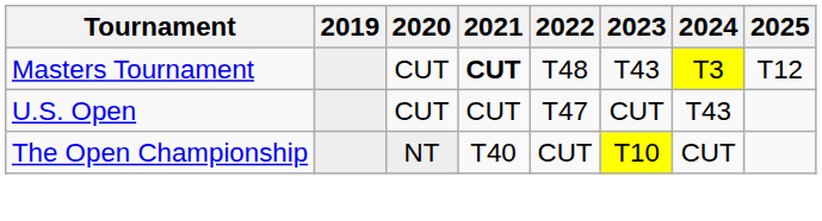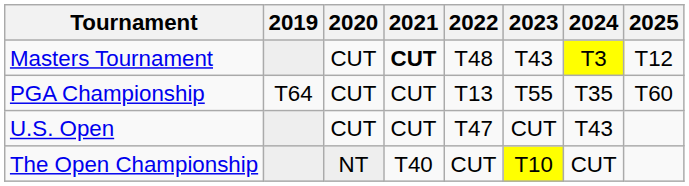+ row: PGA Championship | T64 | CUT | CUT | T13 | T55 | T35 | T60
